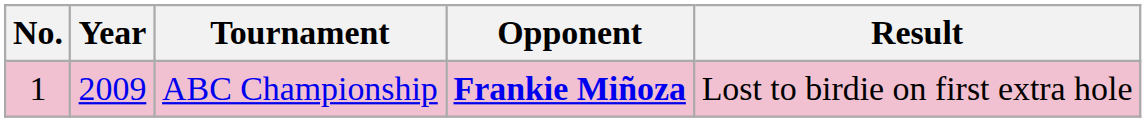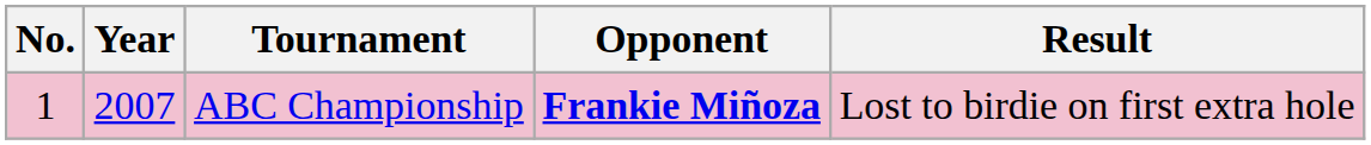ABC Championship | Year: 2009 -> 2007
